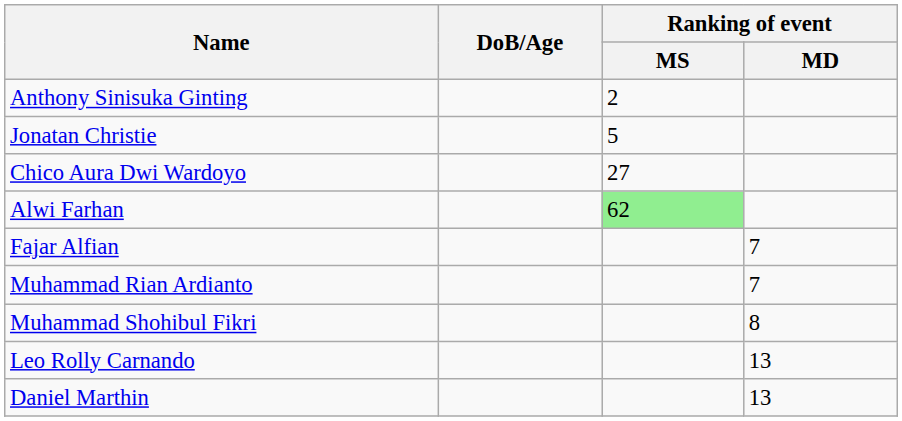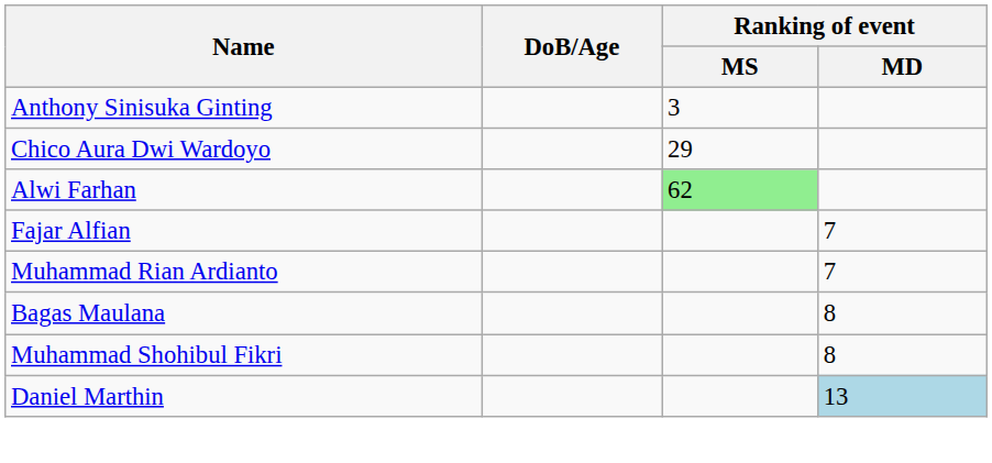Anthony Sinisuka Ginting | Ranking of event / MS: 2 -> 3
- row: Jonatan Christie | 5
Chico Aura Dwi Wardoyo | Ranking of event / MS: 27 -> 29
+ row: Bagas Maulana | 8
- row: Leo Rolly Carnando | 13
Daniel Marthin | Ranking of event / MD: no background -> lightblue background
